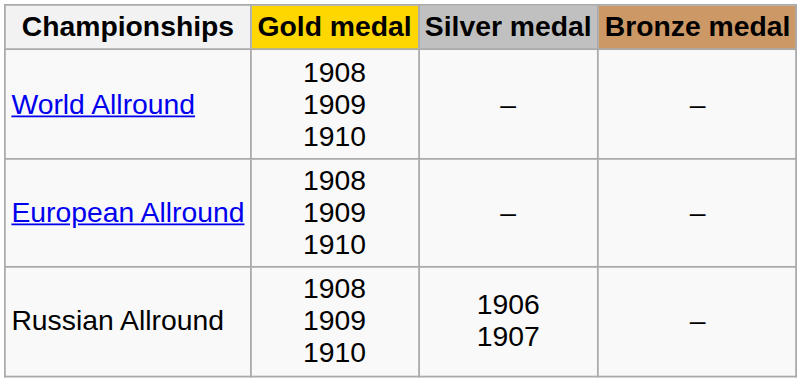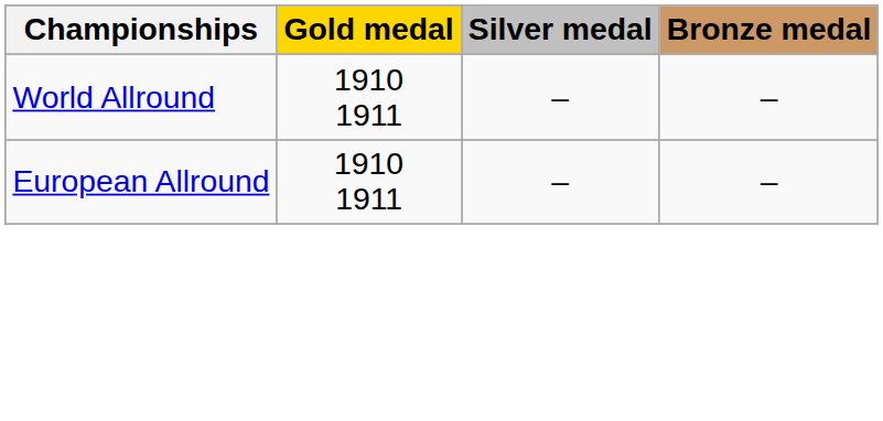World Allround | Gold medal: 1908 1909 1910 -> 1910 1911
European Allround | Gold medal: 1908 1909 1910 -> 1910 1911
- row: Russian Allround | 1908 1909 1910 | 1906 1907 | –
